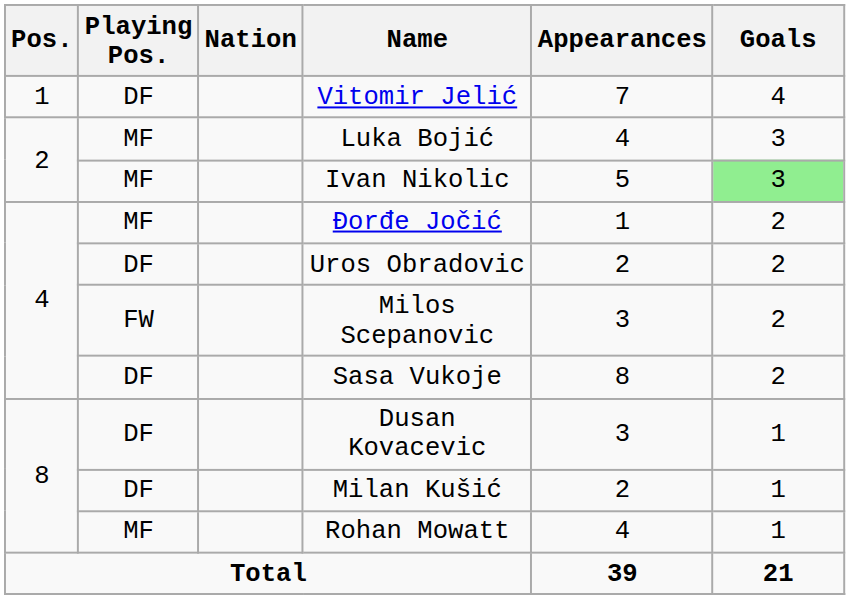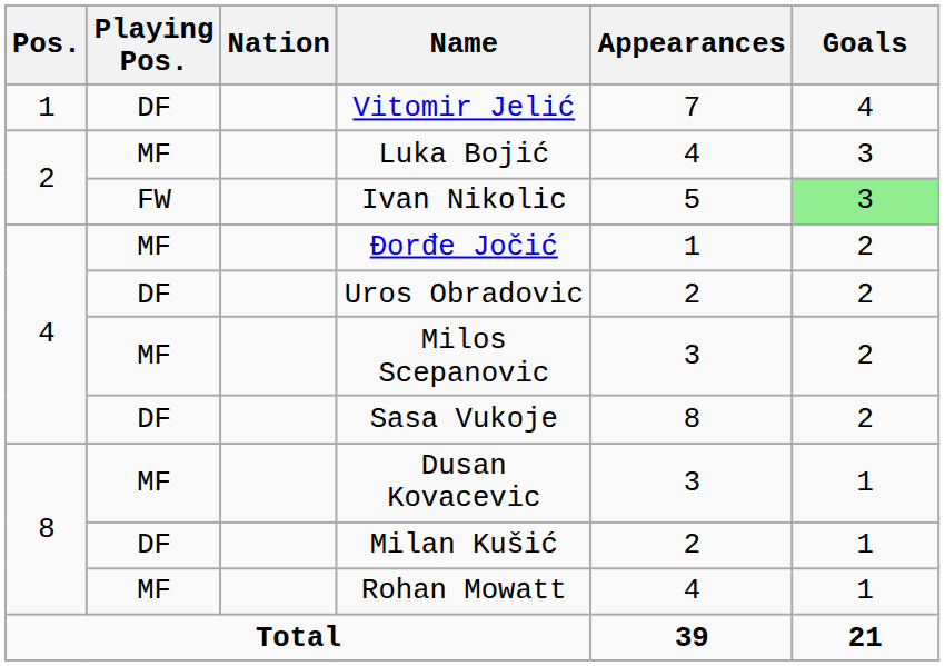Ivan Nikolic | Playing Pos.: MF -> FW
Milos Scepanovic | Playing Pos.: FW -> MF
Dusan Kovacevic | Playing Pos.: DF -> MF
